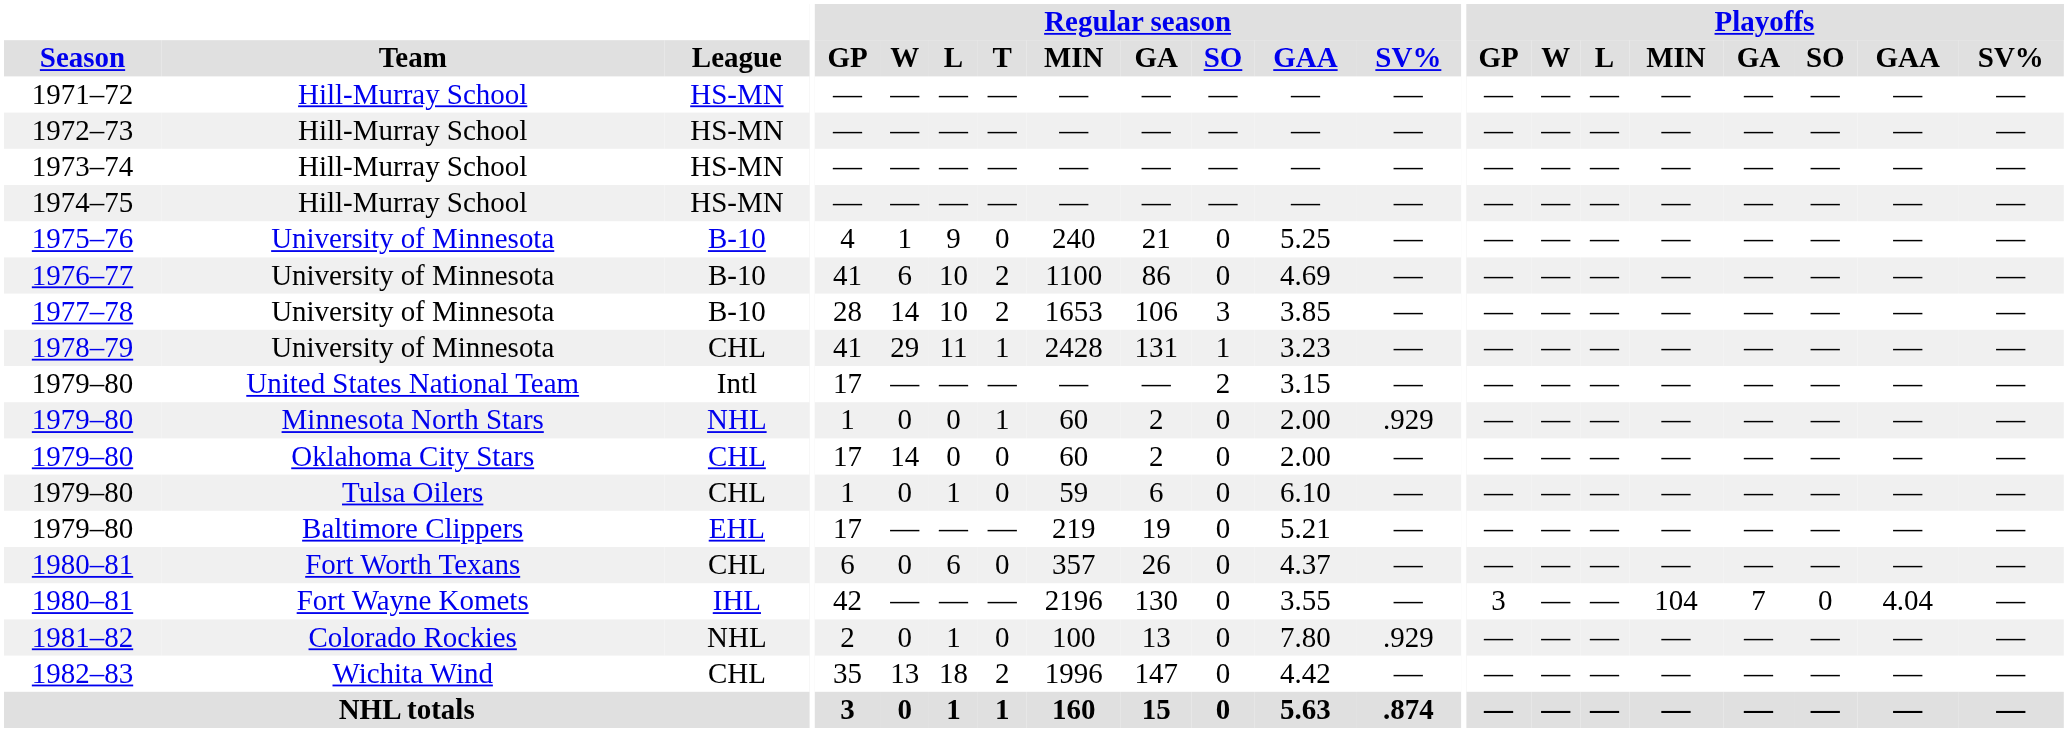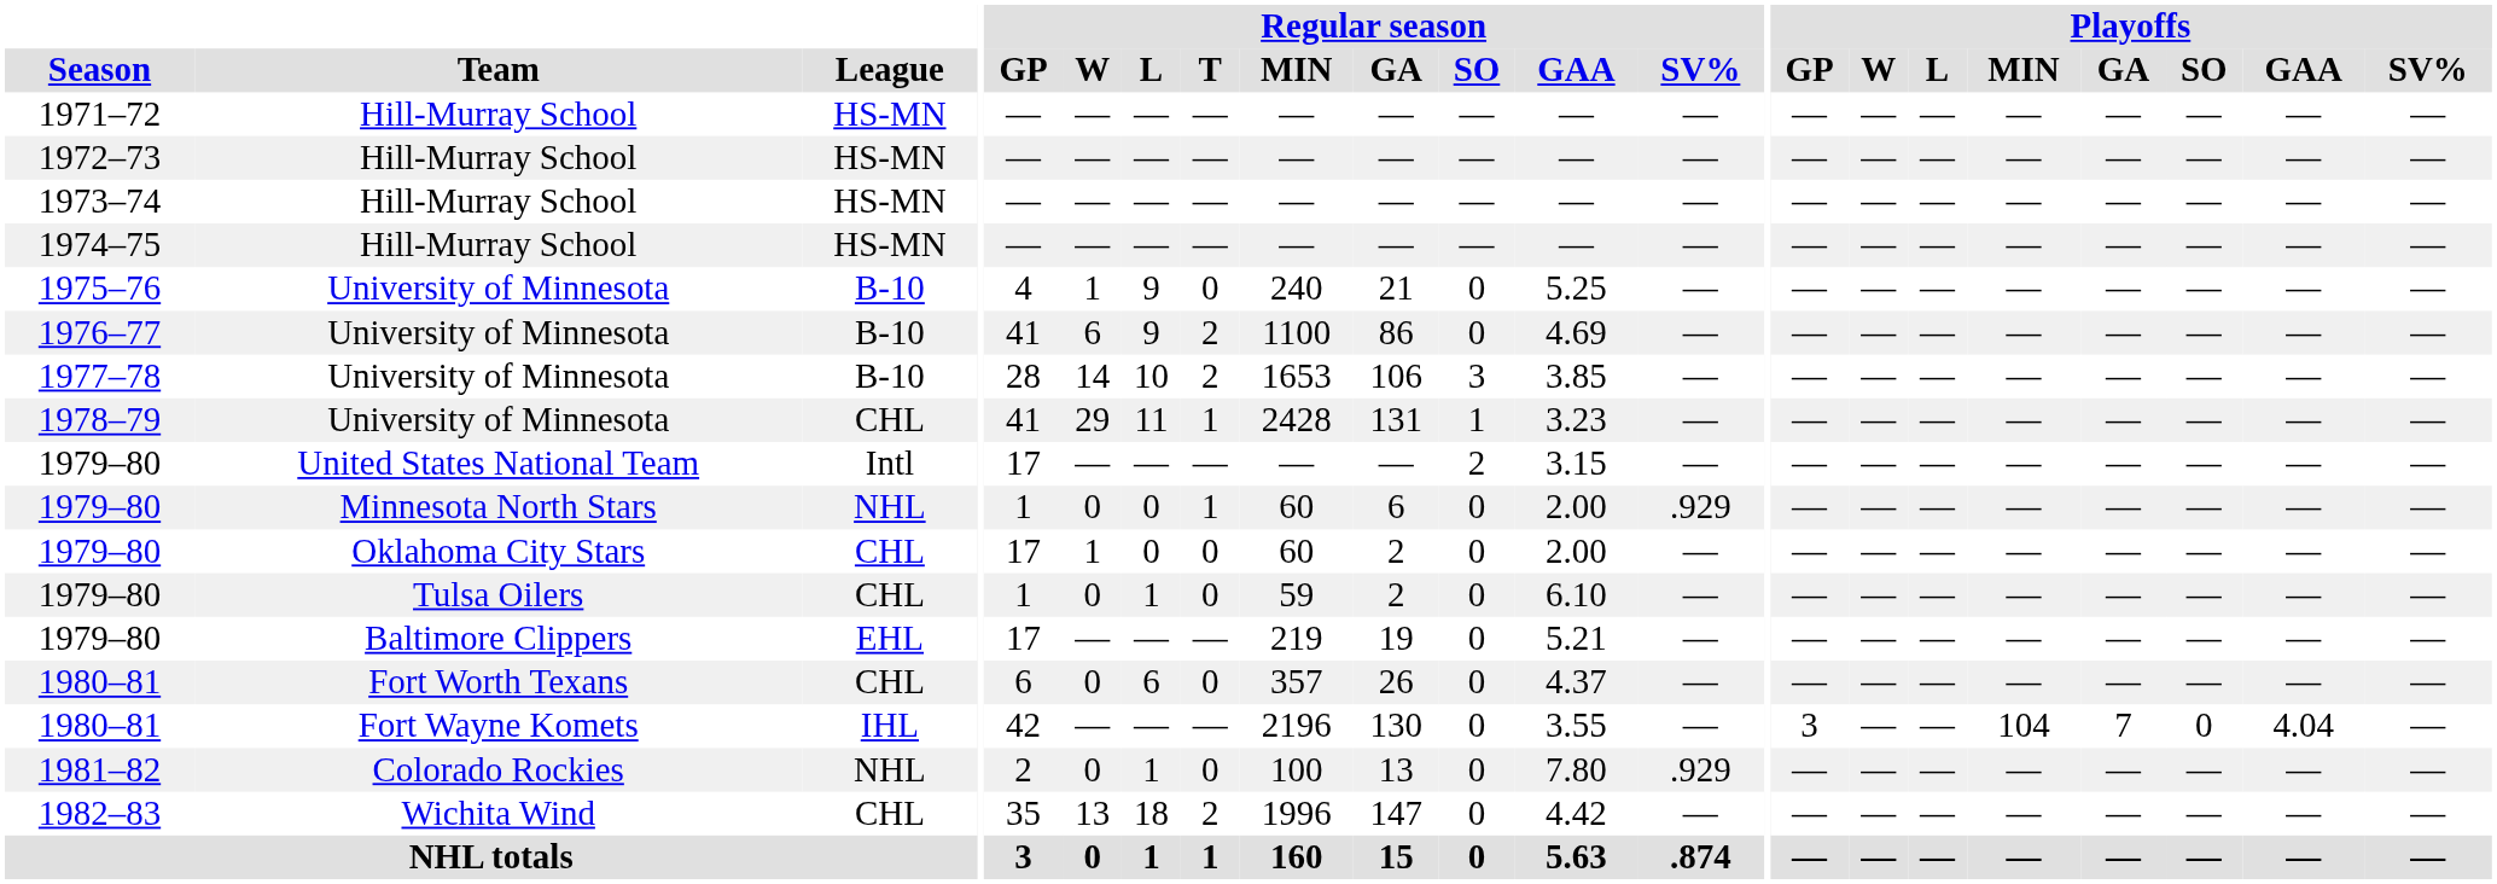1976–77 | Regular season / L: 10 -> 9
1979–80 / Minnesota North Stars | Regular season / GA: 2 -> 6
1979–80 / Oklahoma City Stars | Regular season / W: 14 -> 1
1979–80 / Tulsa Oilers | Regular season / GA: 6 -> 2
